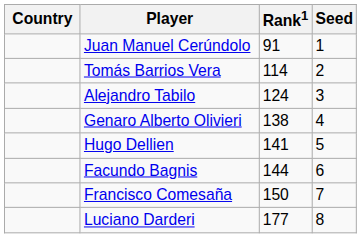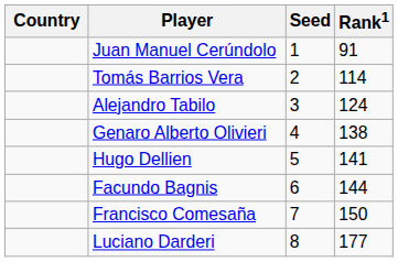columns swapped: Rank1 <-> Seed
